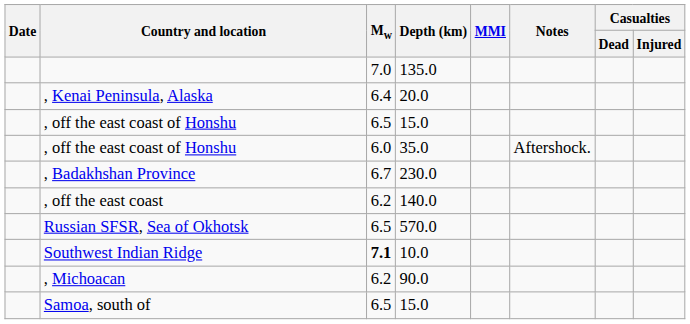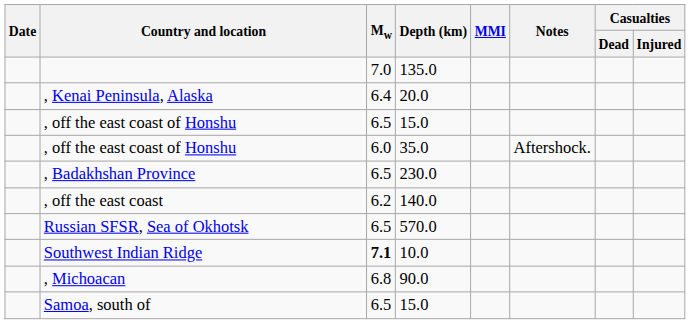, Badakhshan Province | Mw: 6.7 -> 6.5
, Michoacan | Mw: 6.2 -> 6.8
